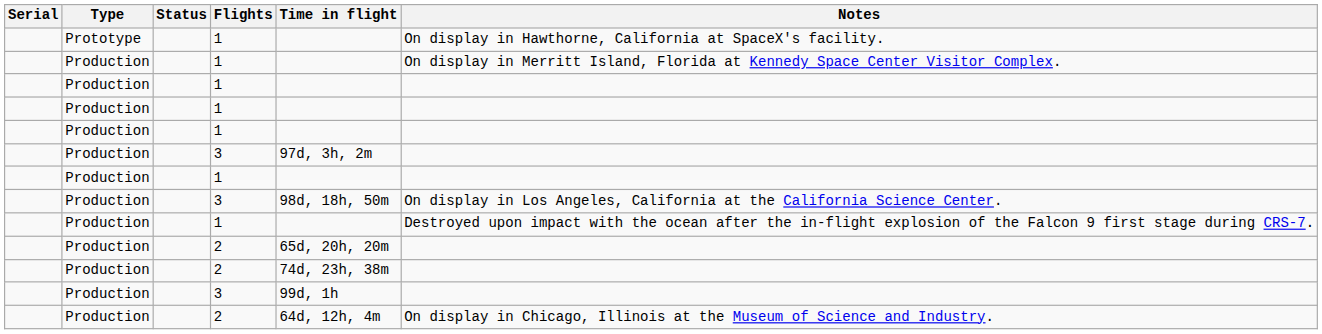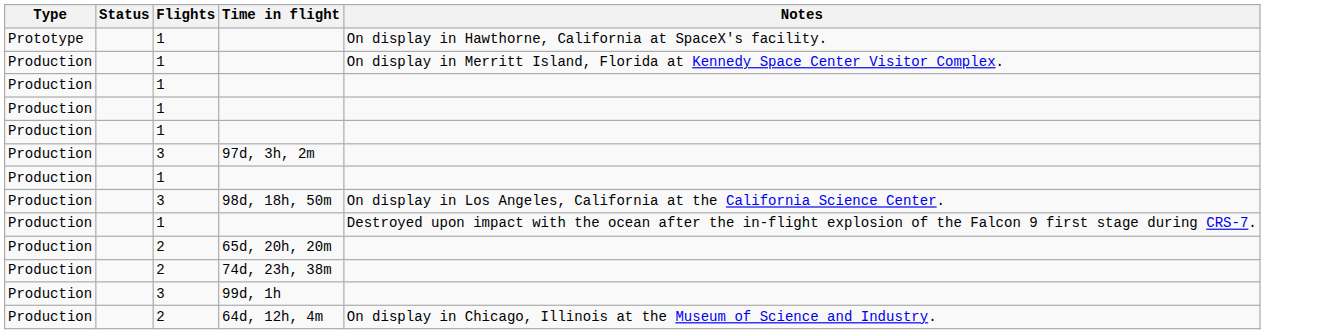- column: Serial
